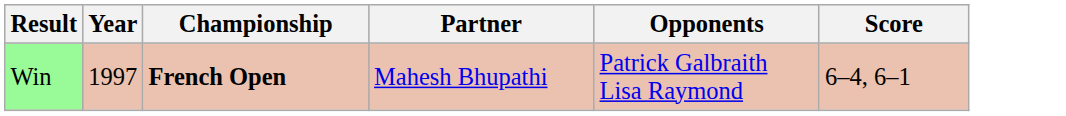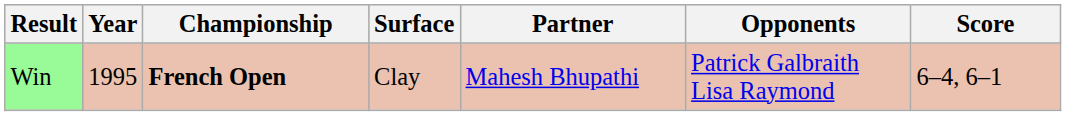+ column: Surface | Clay
Win | Year: 1997 -> 1995
